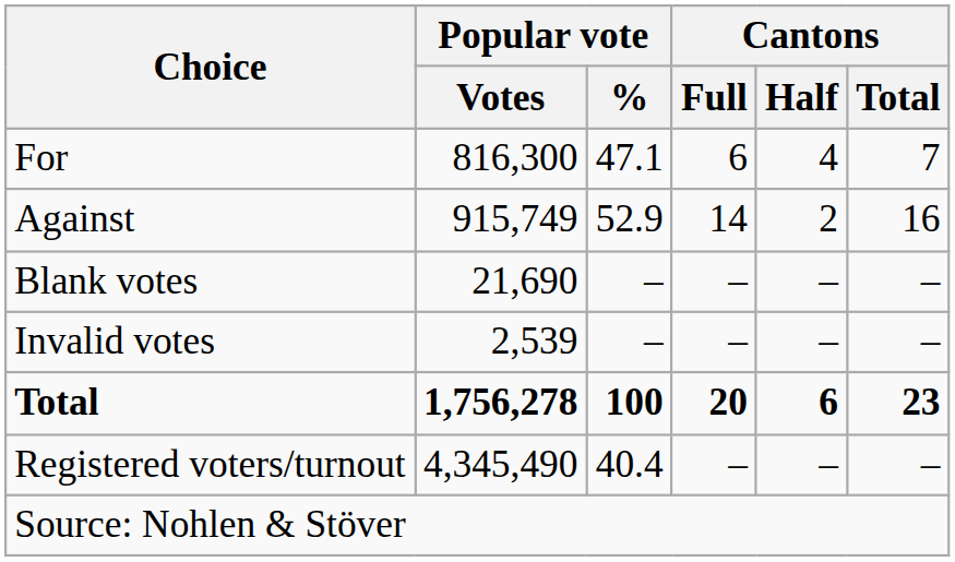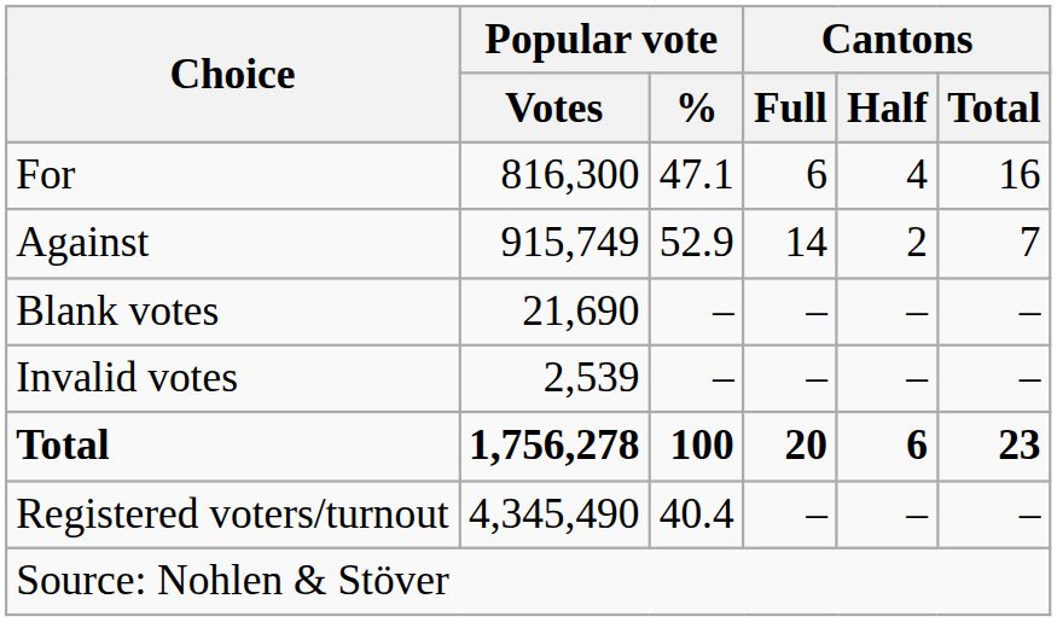For | Cantons / Total: 7 -> 16
Against | Cantons / Total: 16 -> 7
